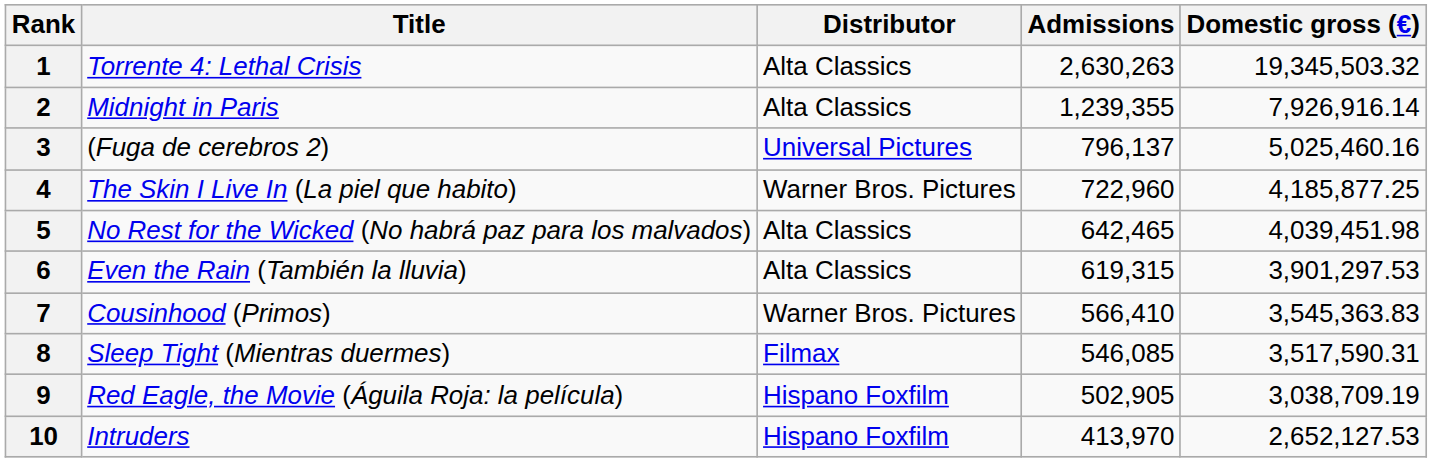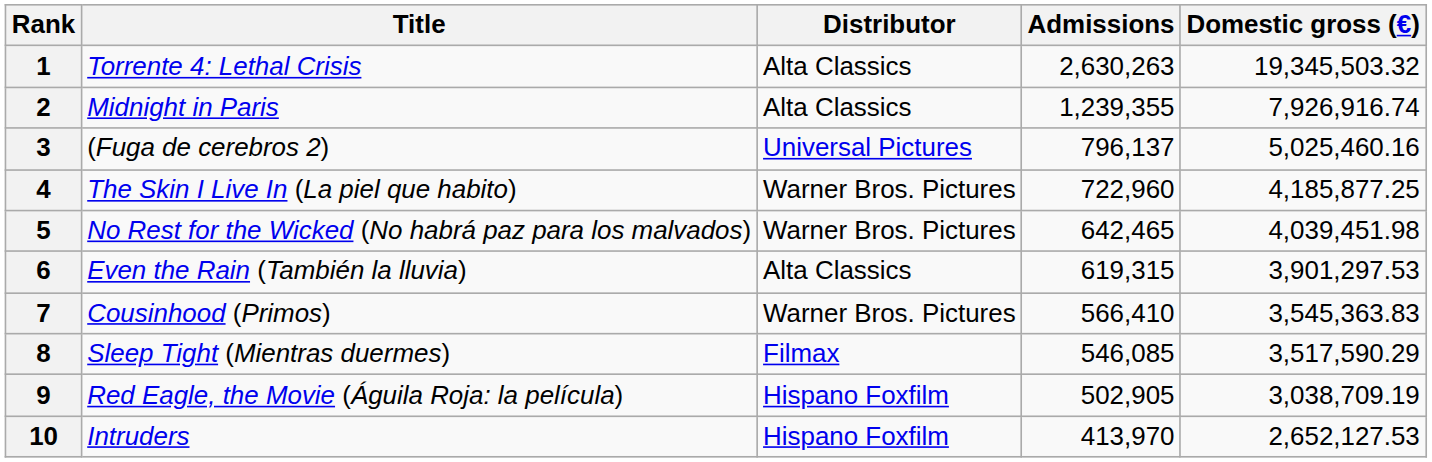2 | Domestic gross (€): 7,926,916.14 -> 7,926,916.74
5 | Distributor: Alta Classics -> Warner Bros. Pictures
8 | Domestic gross (€): 3,517,590.31 -> 3,517,590.29
